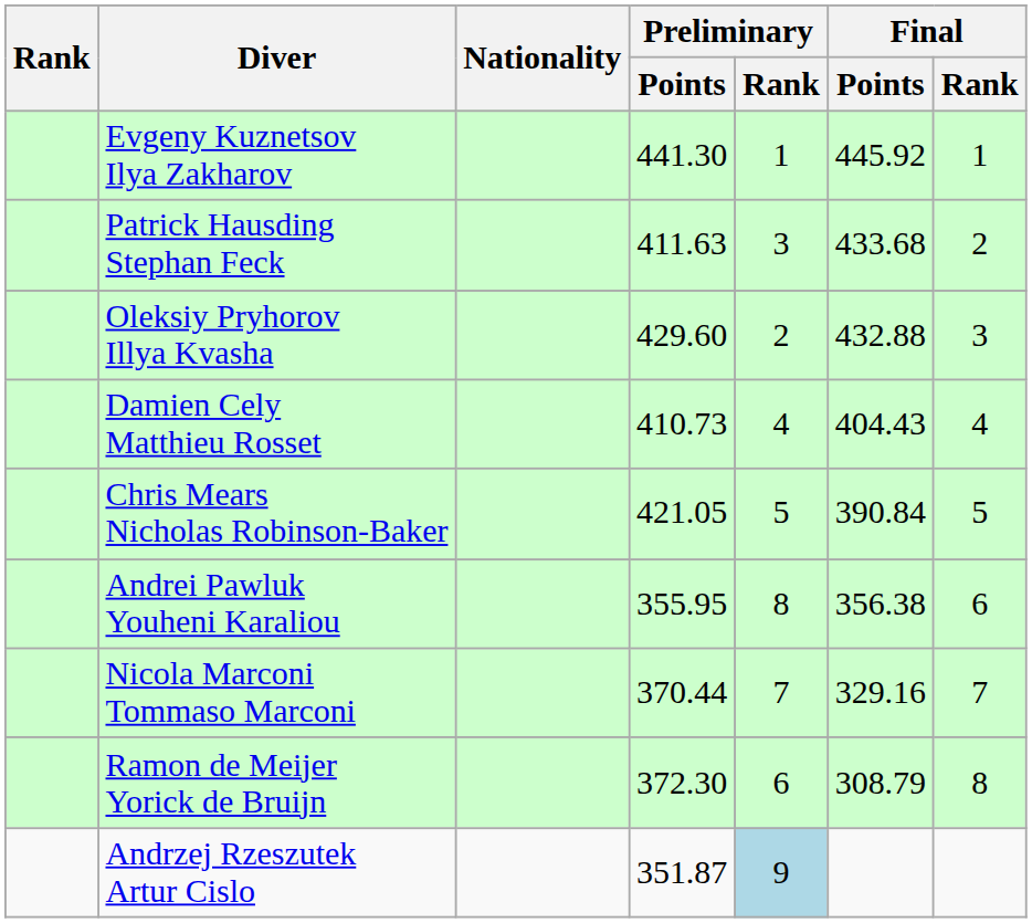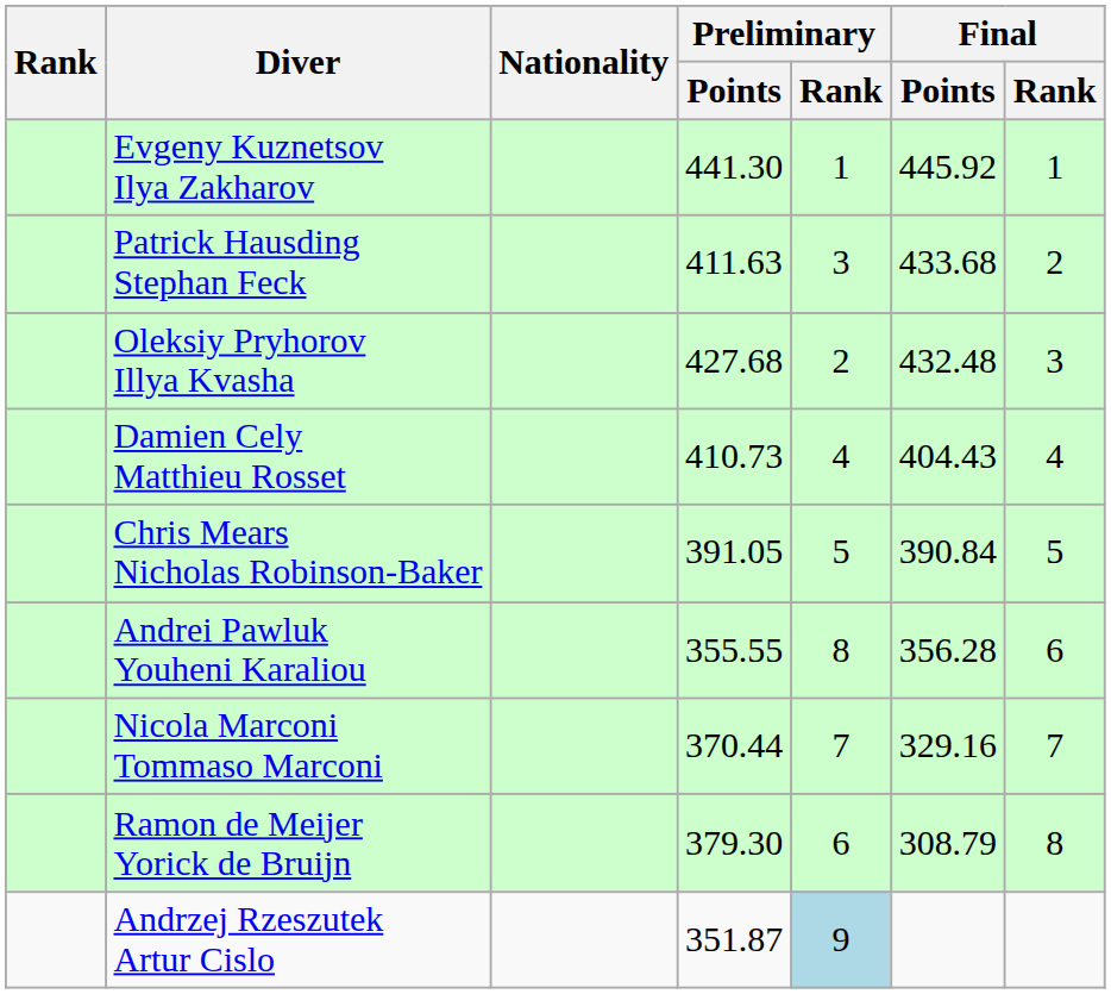Oleksiy Pryhorov Illya Kvasha | Preliminary / Points: 429.60 -> 427.68
Oleksiy Pryhorov Illya Kvasha | Final / Points: 432.88 -> 432.48
Chris Mears Nicholas Robinson-Baker | Preliminary / Points: 421.05 -> 391.05
Andrei Pawluk Youheni Karaliou | Preliminary / Points: 355.95 -> 355.55
Andrei Pawluk Youheni Karaliou | Final / Points: 356.38 -> 356.28
Ramon de Meijer Yorick de Bruijn | Preliminary / Points: 372.30 -> 379.30
